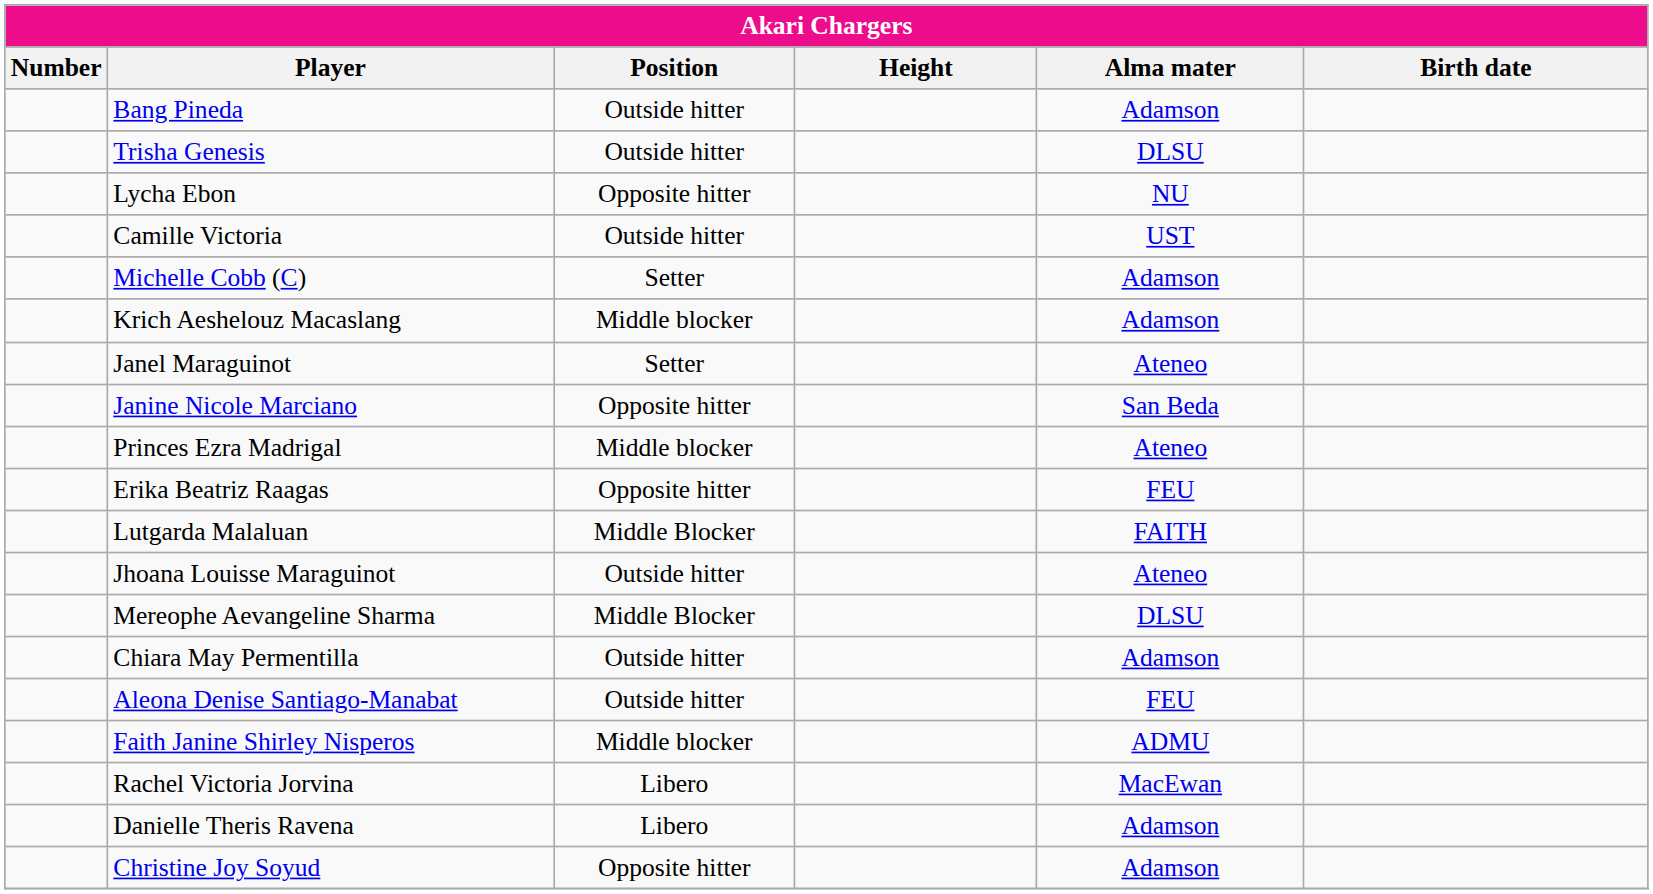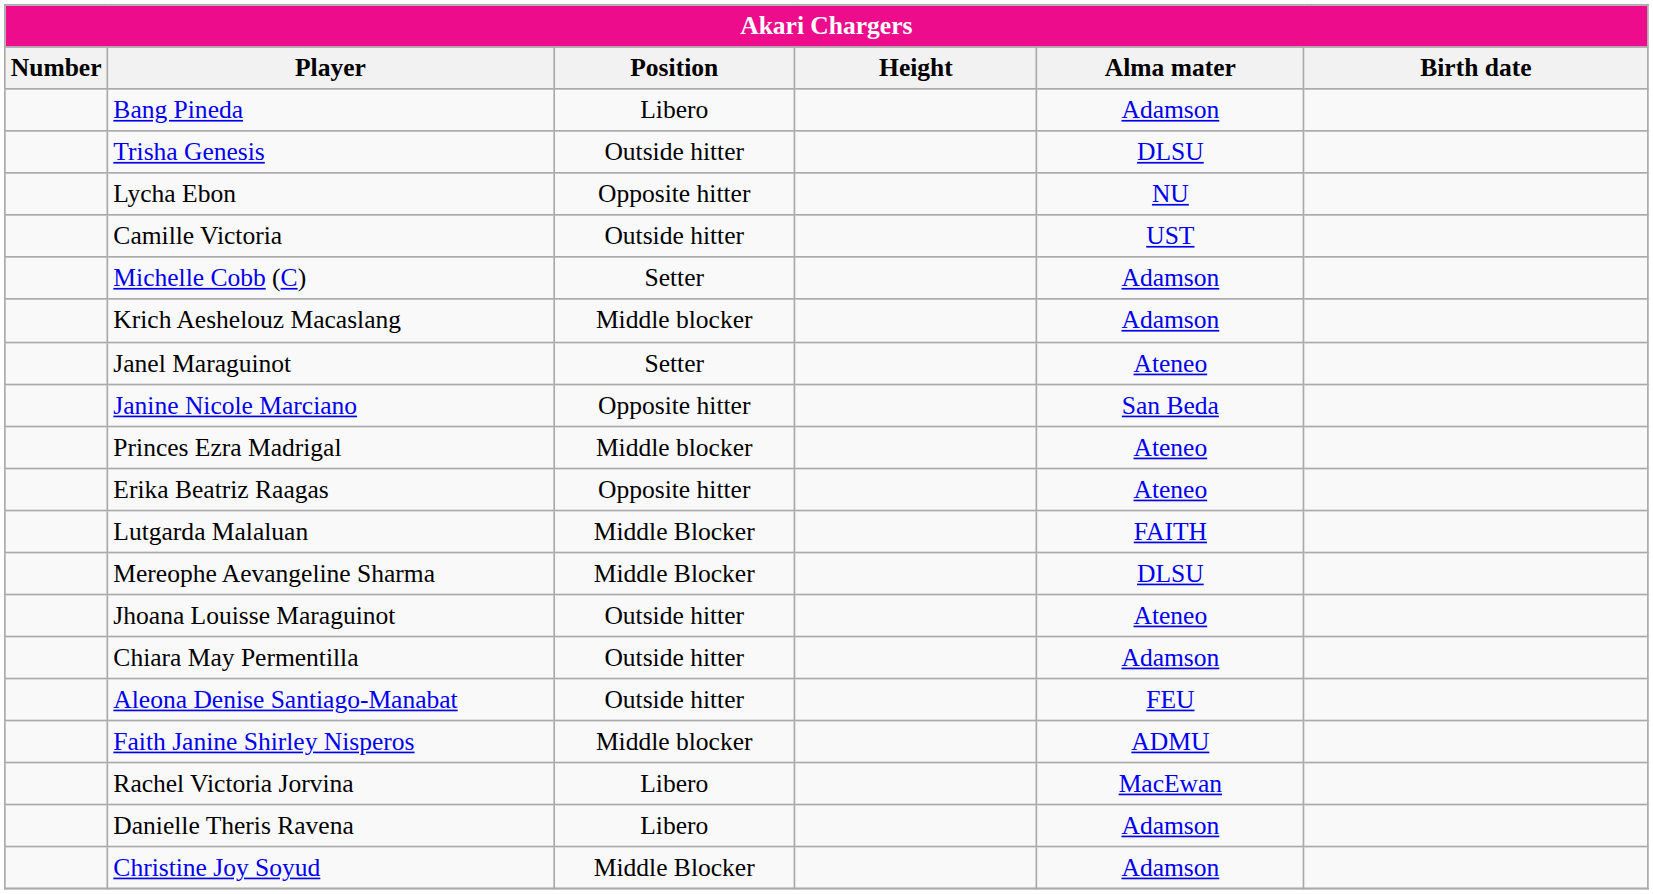Bang Pineda | Position: Outside hitter -> Libero
Erika Beatriz Raagas | Alma mater: FEU -> Ateneo
rows swapped: Jhoana Louisse Maraguinot <-> Mereophe Aevangeline Sharma
Christine Joy Soyud | Position: Opposite hitter -> Middle Blocker
